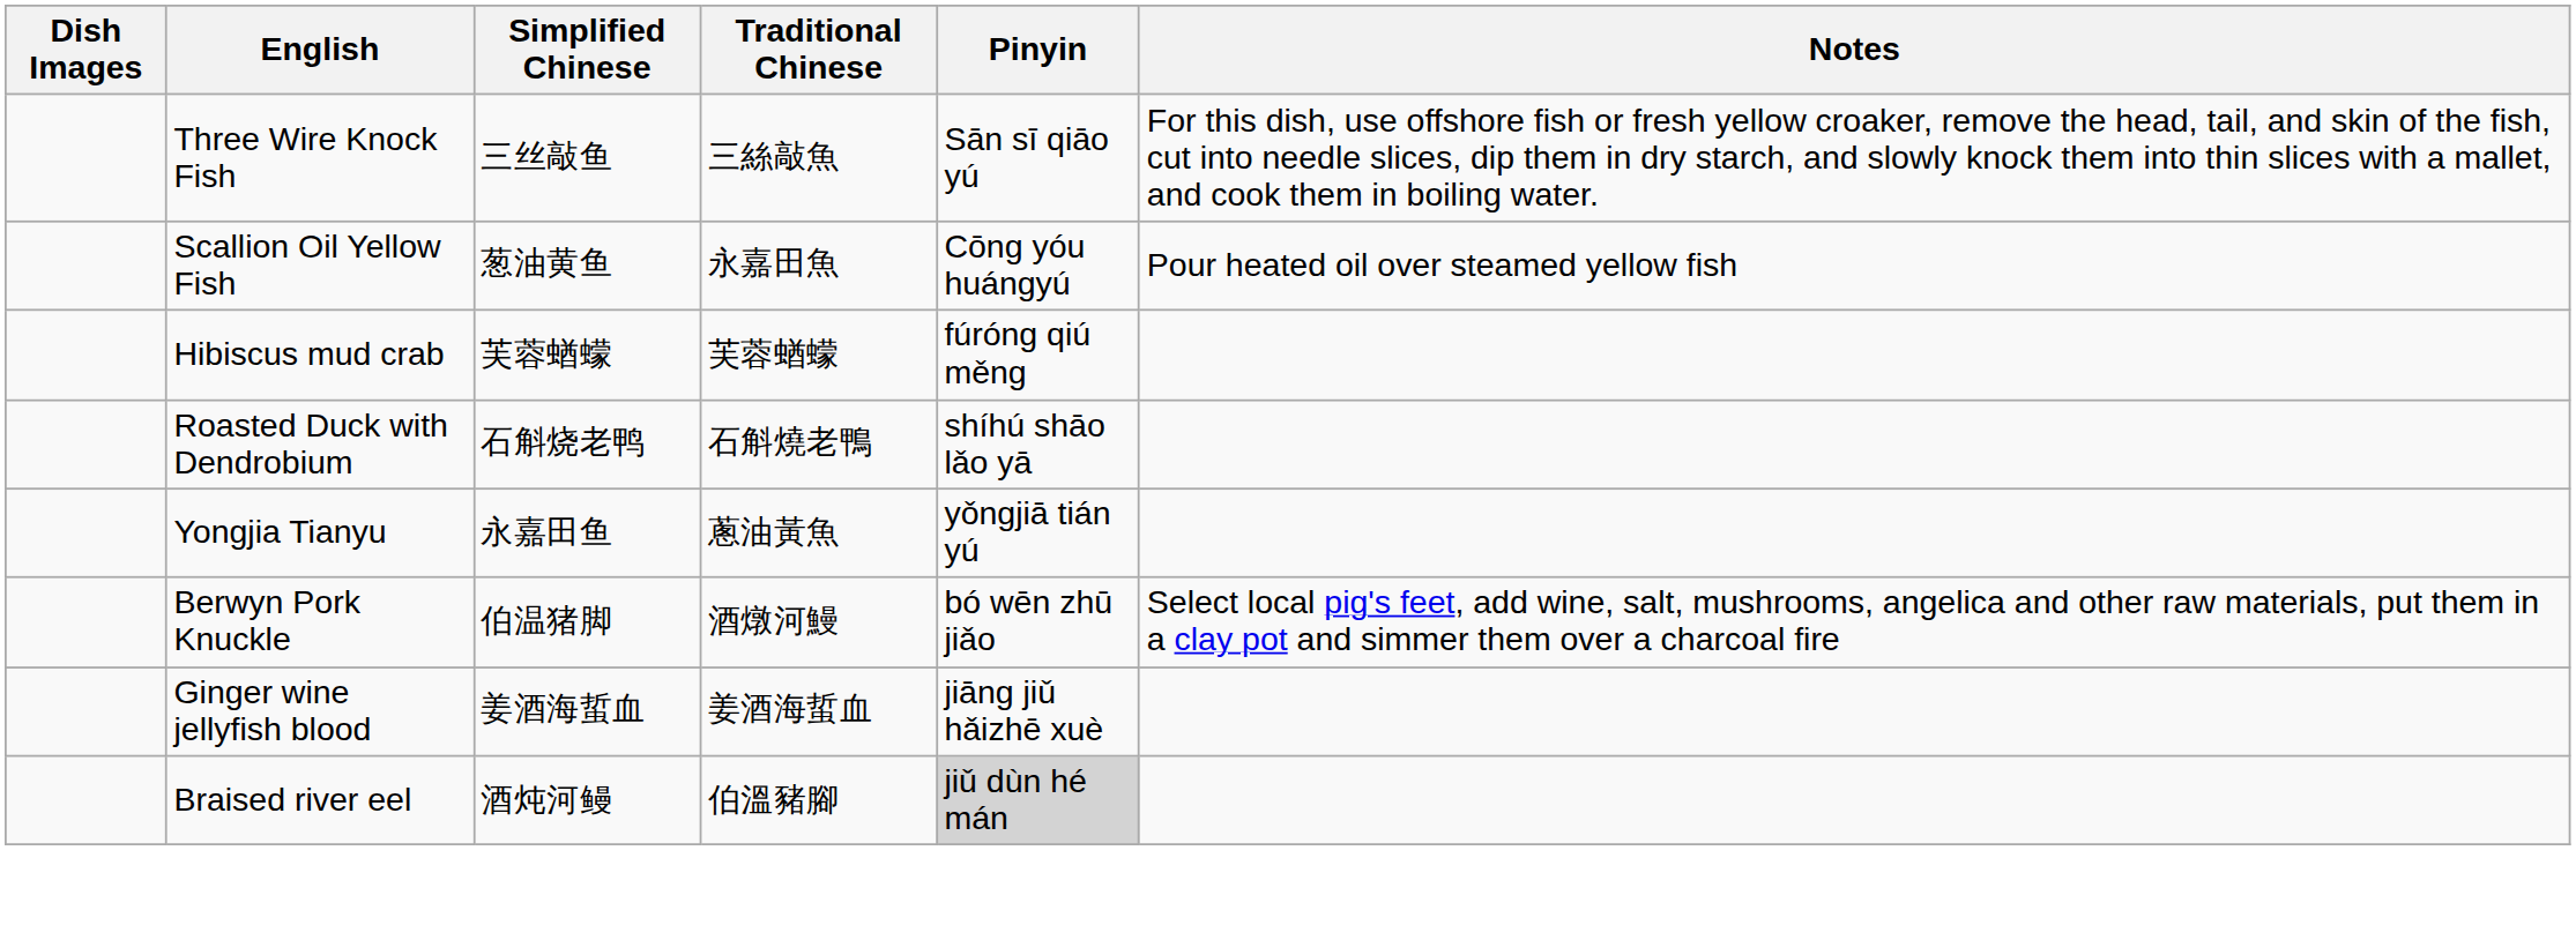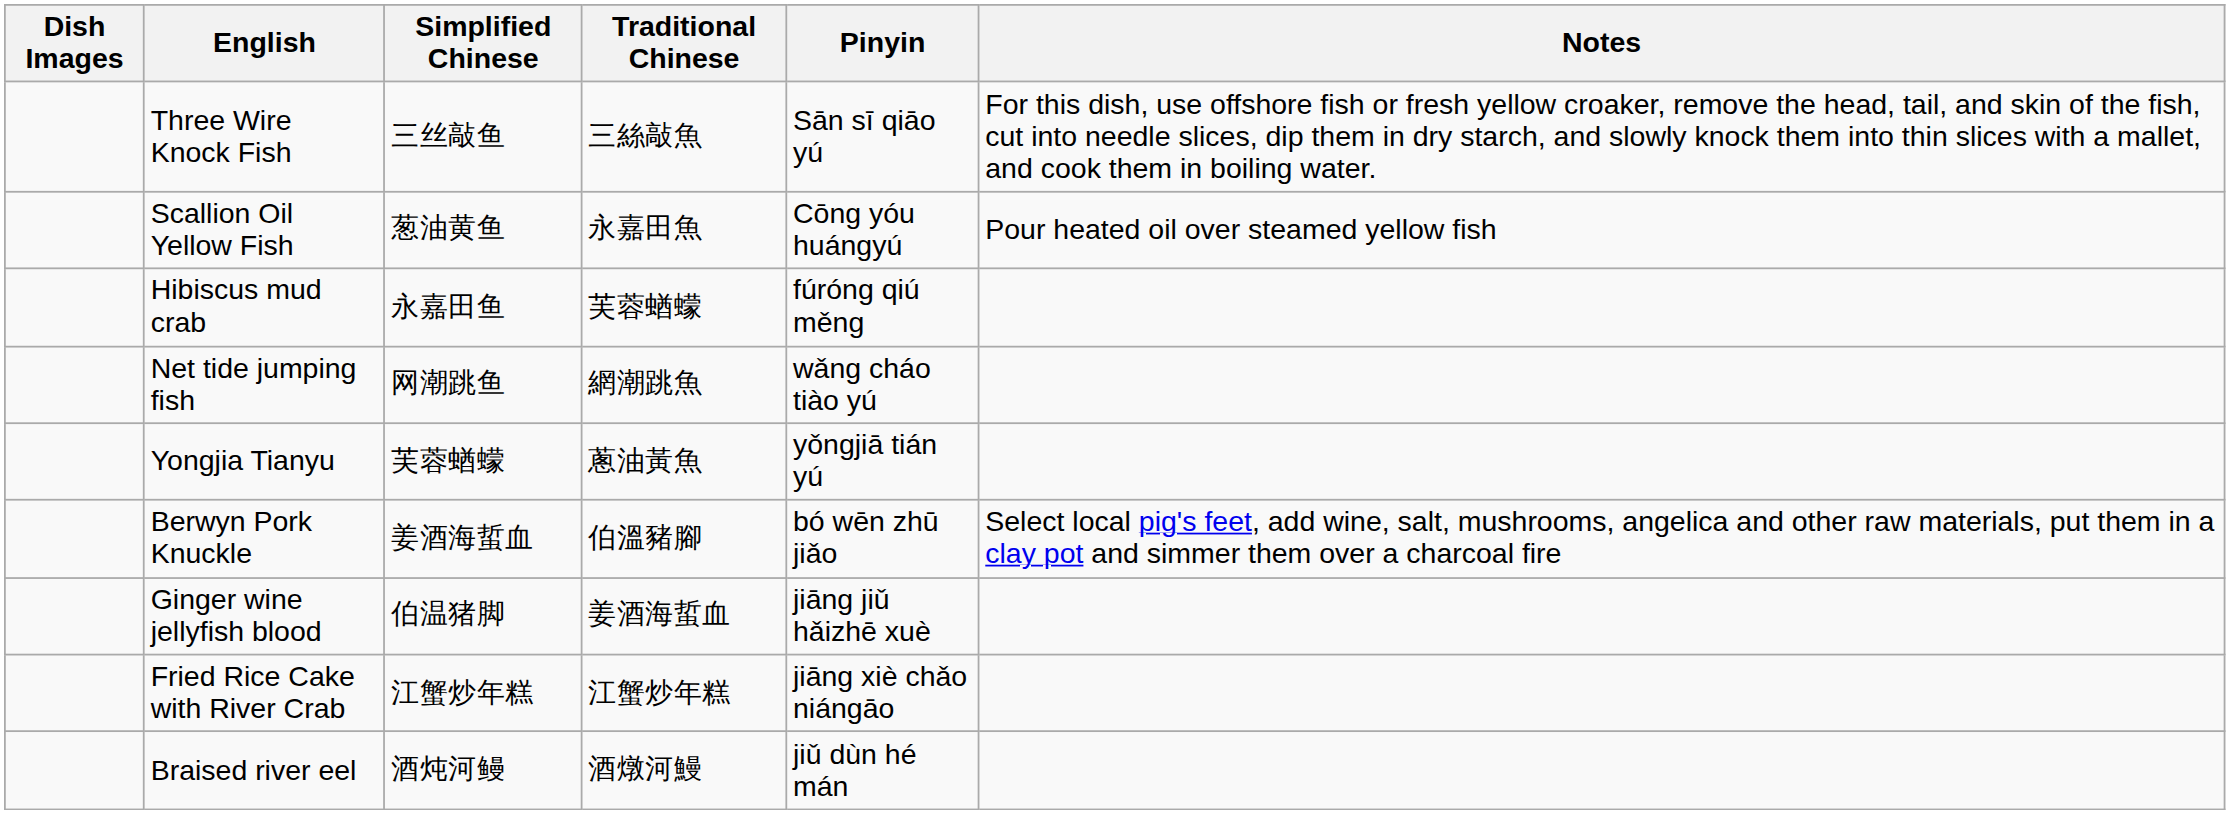Hibiscus mud crab | Simplified Chinese: 芙蓉蝤蠓 -> 永嘉田鱼
- row: Roasted Duck with Dendrobium | 石斛烧老鸭 | 石斛燒老鴨 | shíhú shāo lǎo yā
+ row: Net tide jumping fish | 网潮跳鱼 | 網潮跳魚 | wǎng cháo tiào yú
Yongjia Tianyu | Simplified Chinese: 永嘉田鱼 -> 芙蓉蝤蠓
Berwyn Pork Knuckle | Simplified Chinese: 伯温猪脚 -> 姜酒海蜇血
Berwyn Pork Knuckle | Traditional Chinese: 酒燉河鰻 -> 伯溫豬腳
Ginger wine jellyfish blood | Simplified Chinese: 姜酒海蜇血 -> 伯温猪脚
+ row: Fried Rice Cake with River Crab | 江蟹炒年糕 | 江蟹炒年糕 | jiāng xiè chǎo niángāo
Braised river eel | Traditional Chinese: 伯溫豬腳 -> 酒燉河鰻
Braised river eel | Pinyin: lightgrey background -> no background
